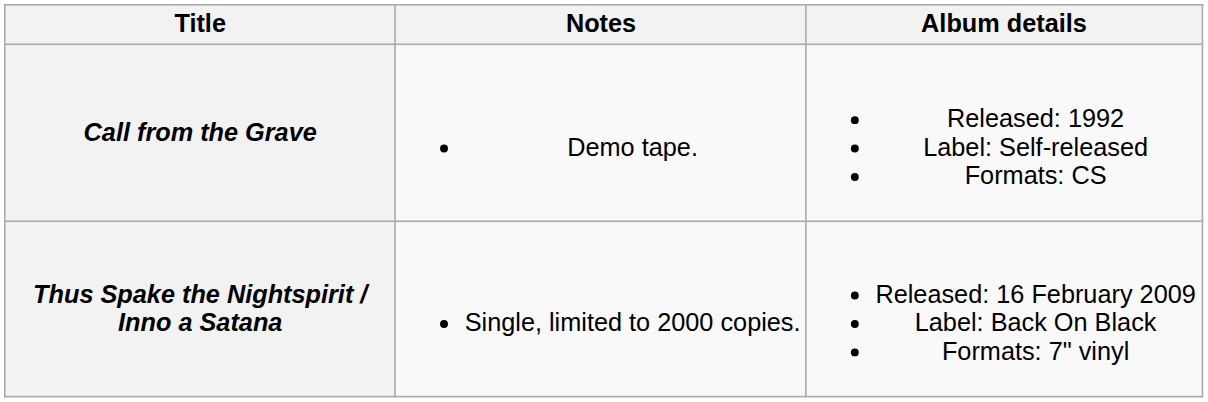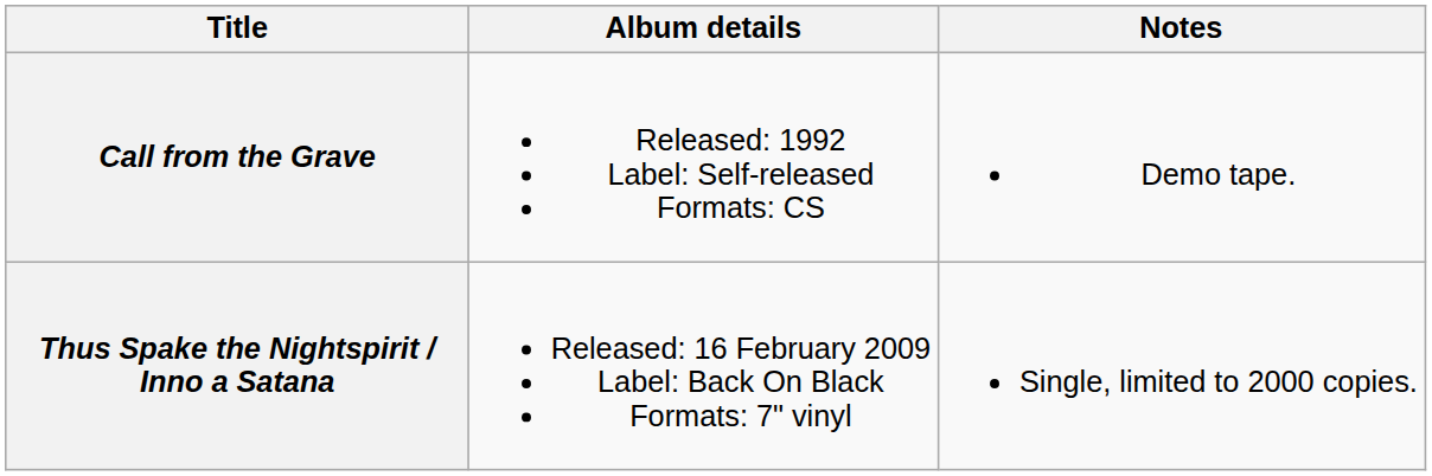columns swapped: Album details <-> Notes
